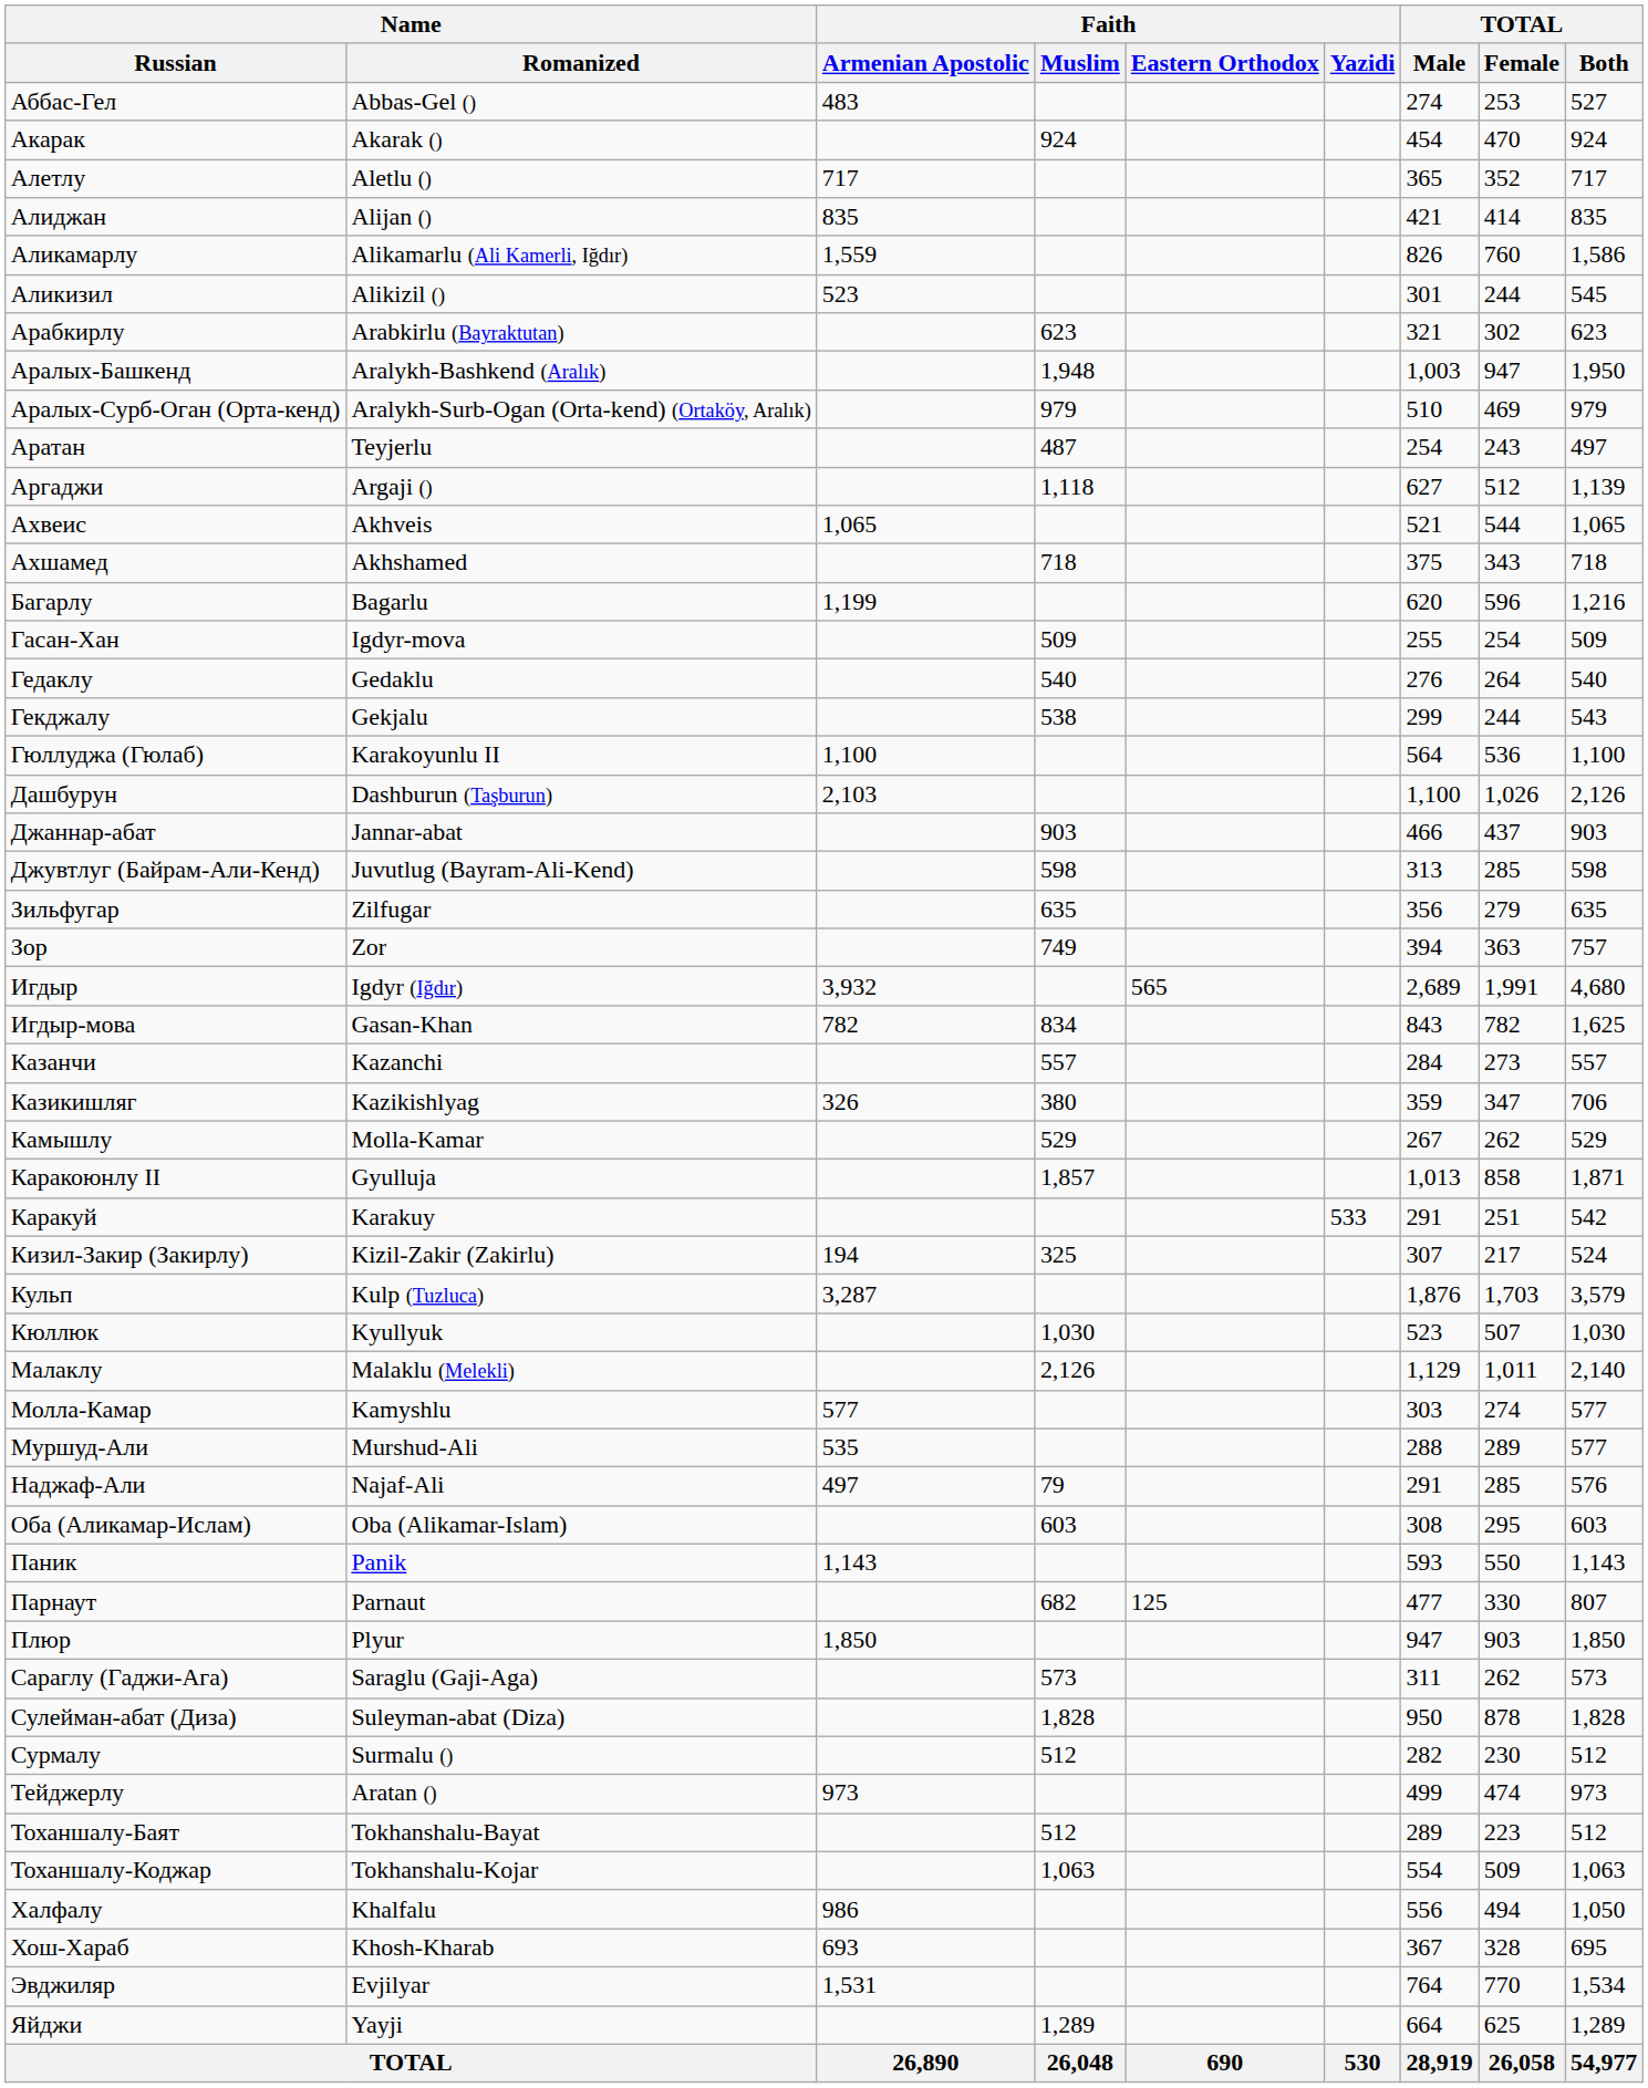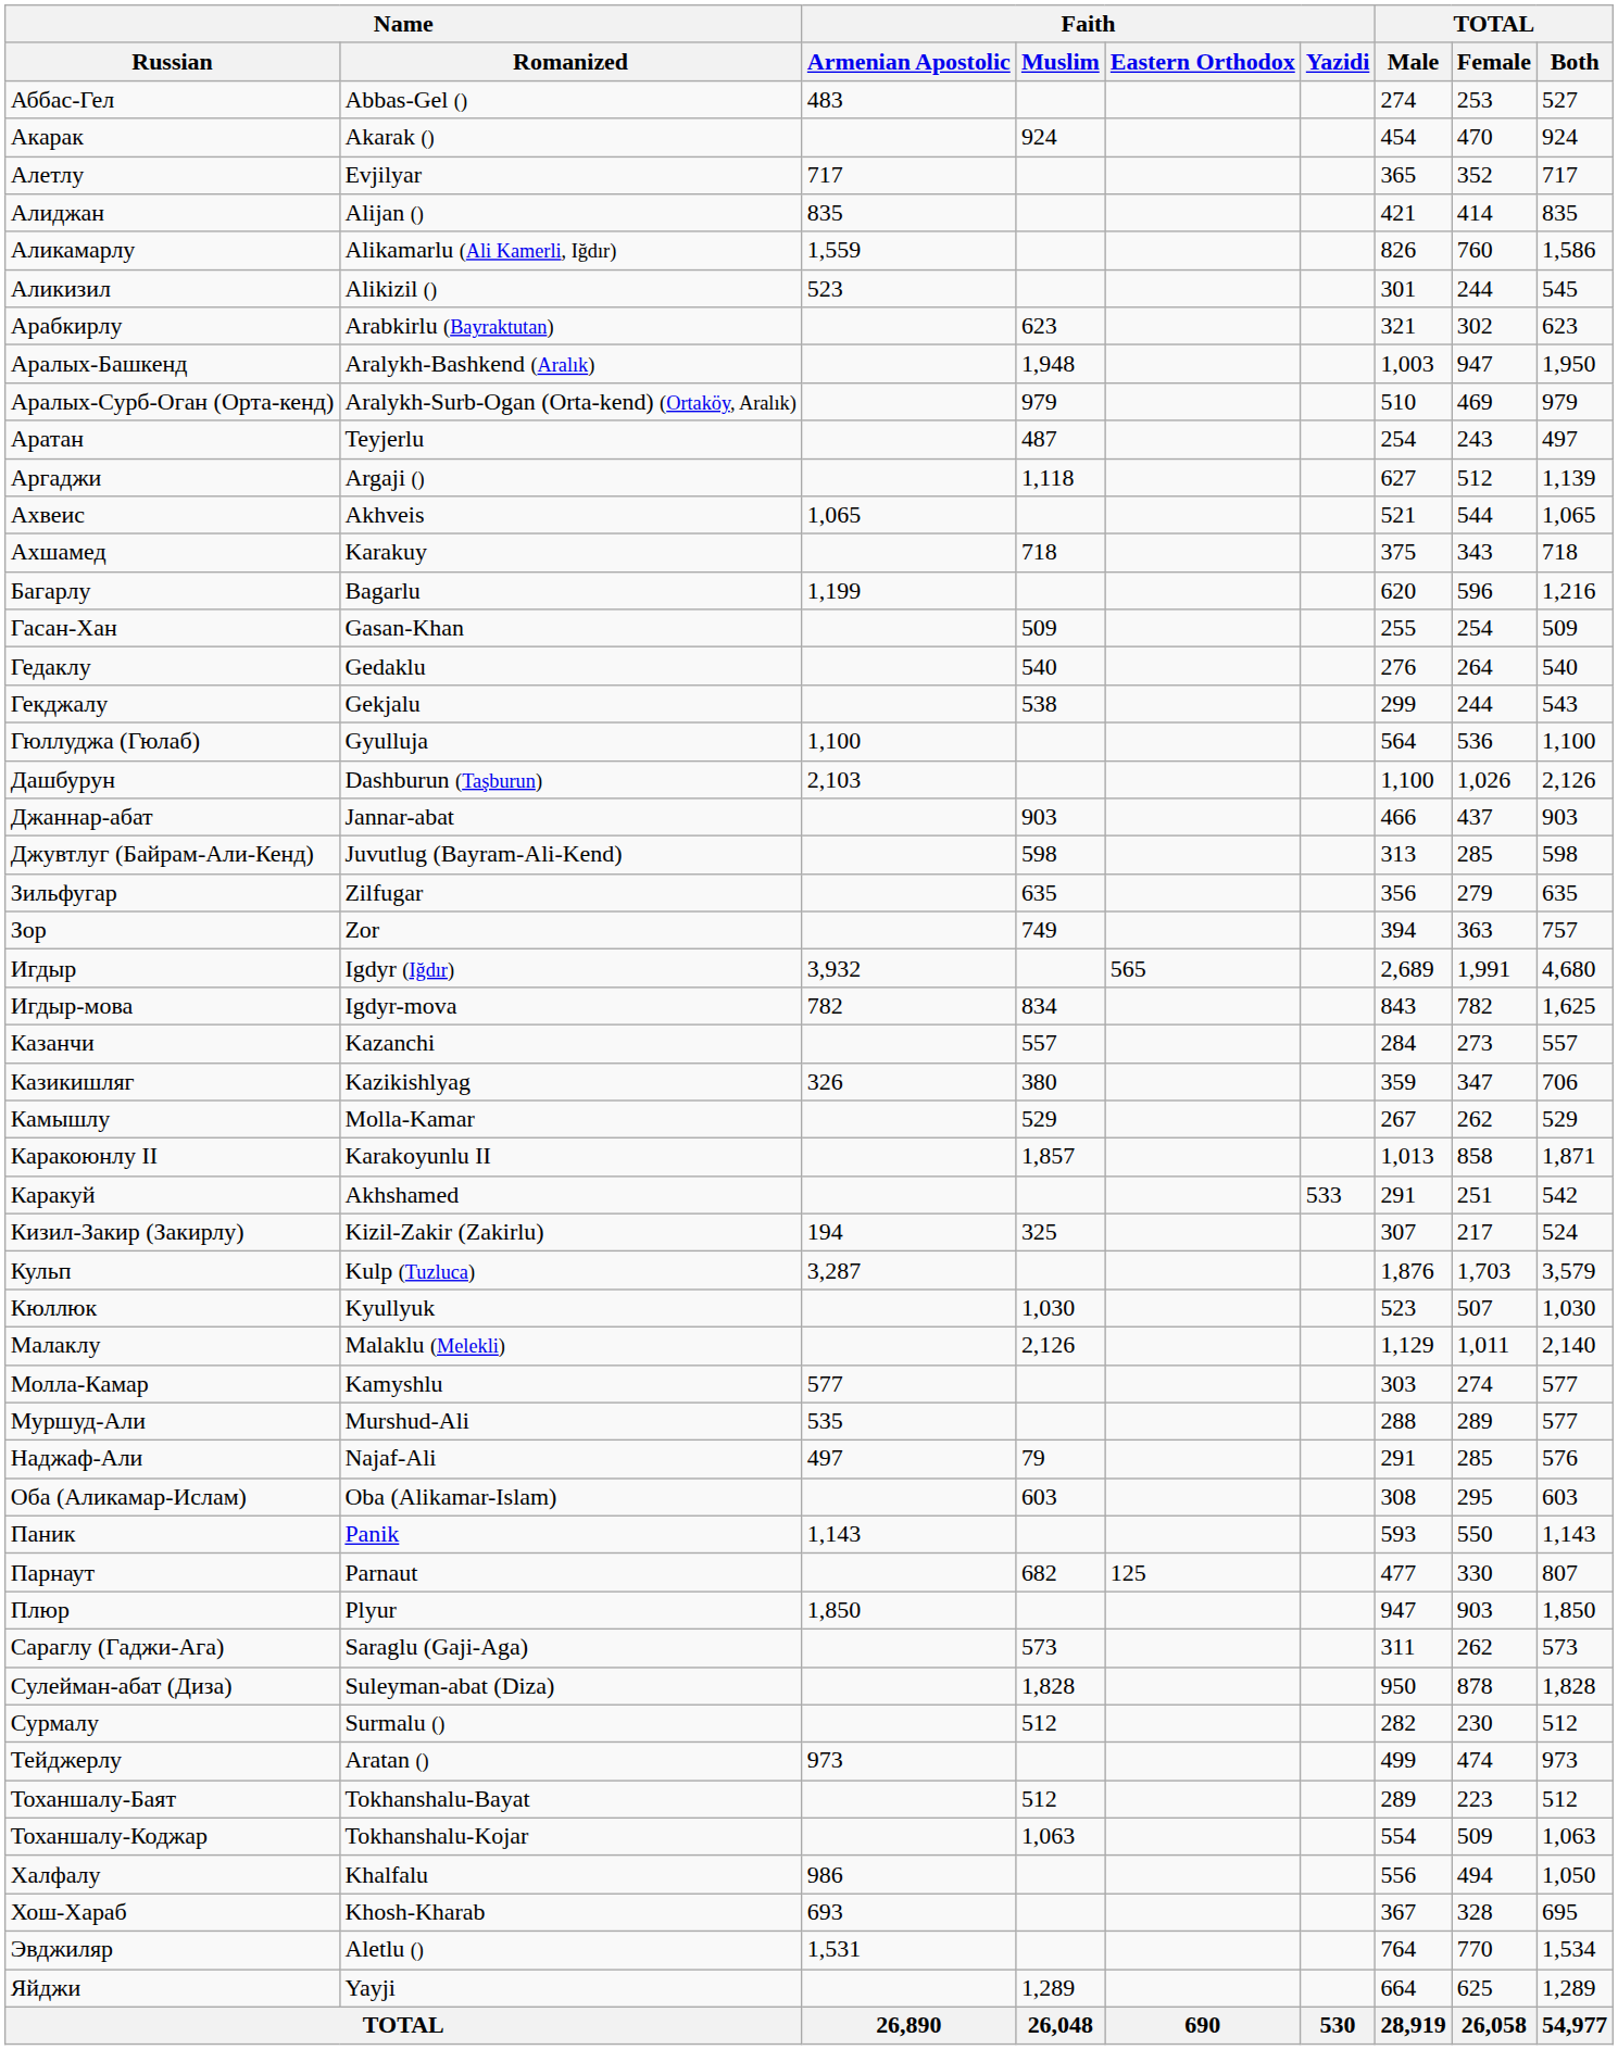Алетлу | Name / Romanized: Aletlu () -> Evjilyar
Ахшамед | Name / Romanized: Akhshamed -> Karakuy
Гасан-Хан | Name / Romanized: Igdyr-mova -> Gasan-Khan
Гюллуджа (Гюлаб) | Name / Romanized: Karakoyunlu II -> Gyulluja
Игдыр-мова | Name / Romanized: Gasan-Khan -> Igdyr-mova
Каракоюнлу II | Name / Romanized: Gyulluja -> Karakoyunlu II
Каракуй | Name / Romanized: Karakuy -> Akhshamed
Эвджиляр | Name / Romanized: Evjilyar -> Aletlu ()
